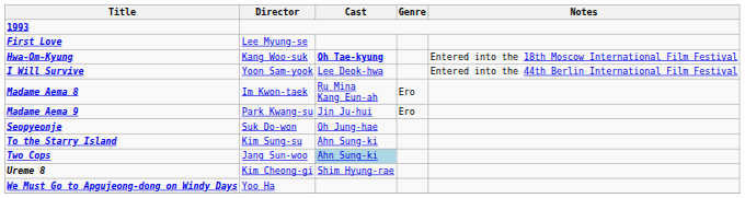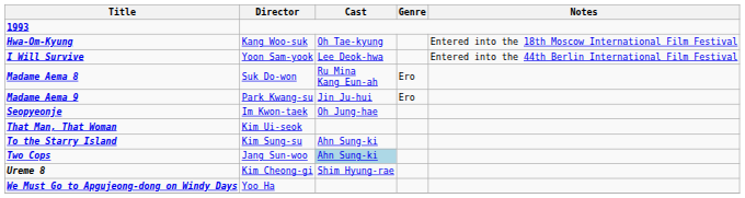- row: First Love | Lee Myung-se
Hwa-Om-Kyung | Cast: bold -> normal
Madame Aema 8 | Director: Im Kwon-taek -> Suk Do-won
Seopyeonje | Director: Suk Do-won -> Im Kwon-taek
+ row: That Man, That Woman | Kim Ui-seok
